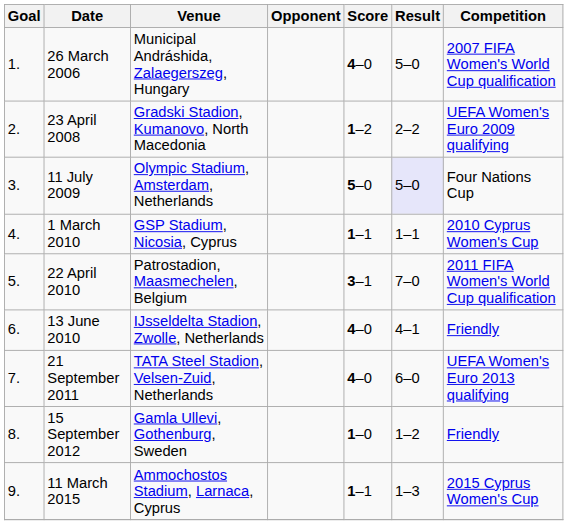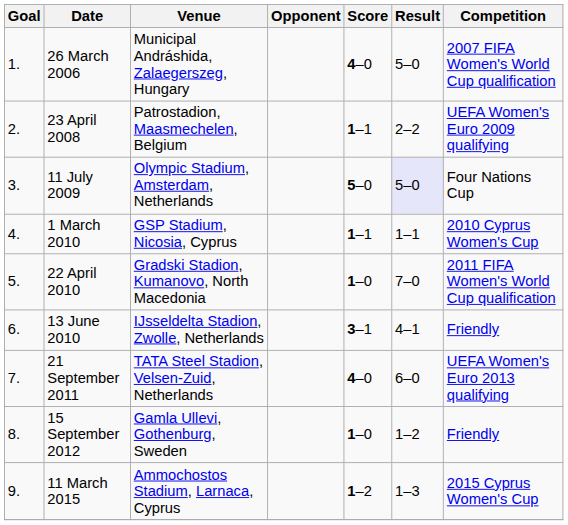23 April 2008 | Venue: Gradski Stadion, Kumanovo, North Macedonia -> Patrostadion, Maasmechelen, Belgium
23 April 2008 | Score: 1–2 -> 1–1
22 April 2010 | Venue: Patrostadion, Maasmechelen, Belgium -> Gradski Stadion, Kumanovo, North Macedonia
22 April 2010 | Score: 3–1 -> 1–0
13 June 2010 | Score: 4–0 -> 3–1
11 March 2015 | Score: 1–1 -> 1–2
